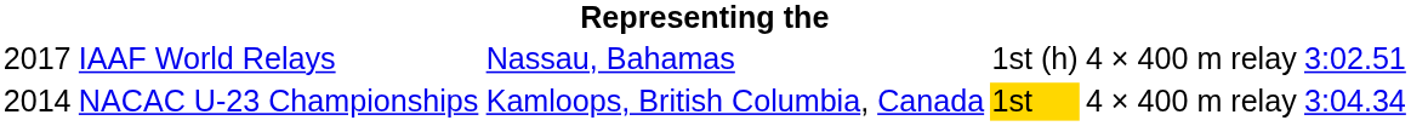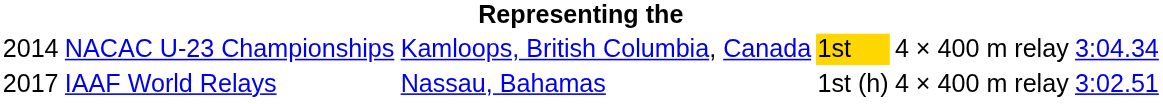rows swapped: NACAC U-23 Championships <-> IAAF World Relays
